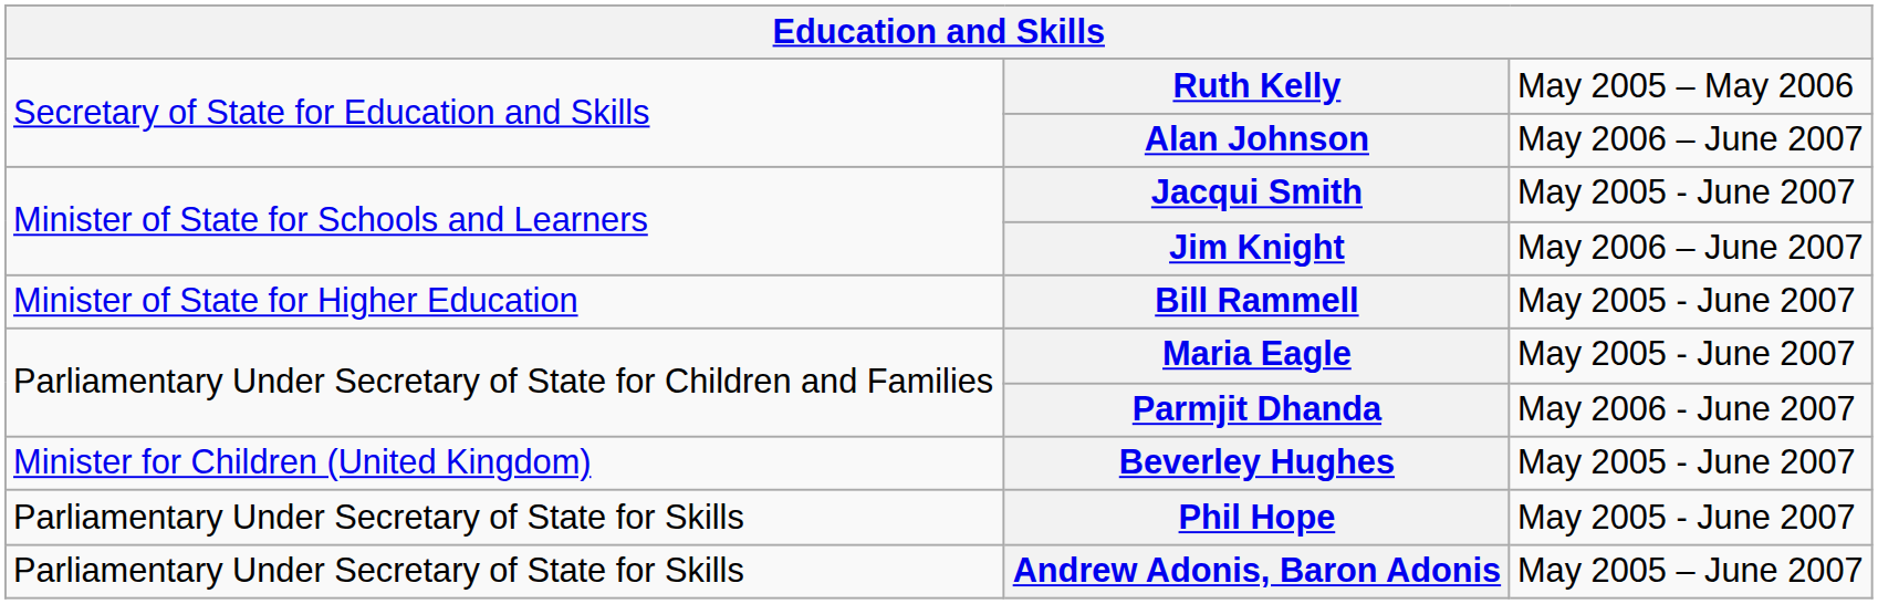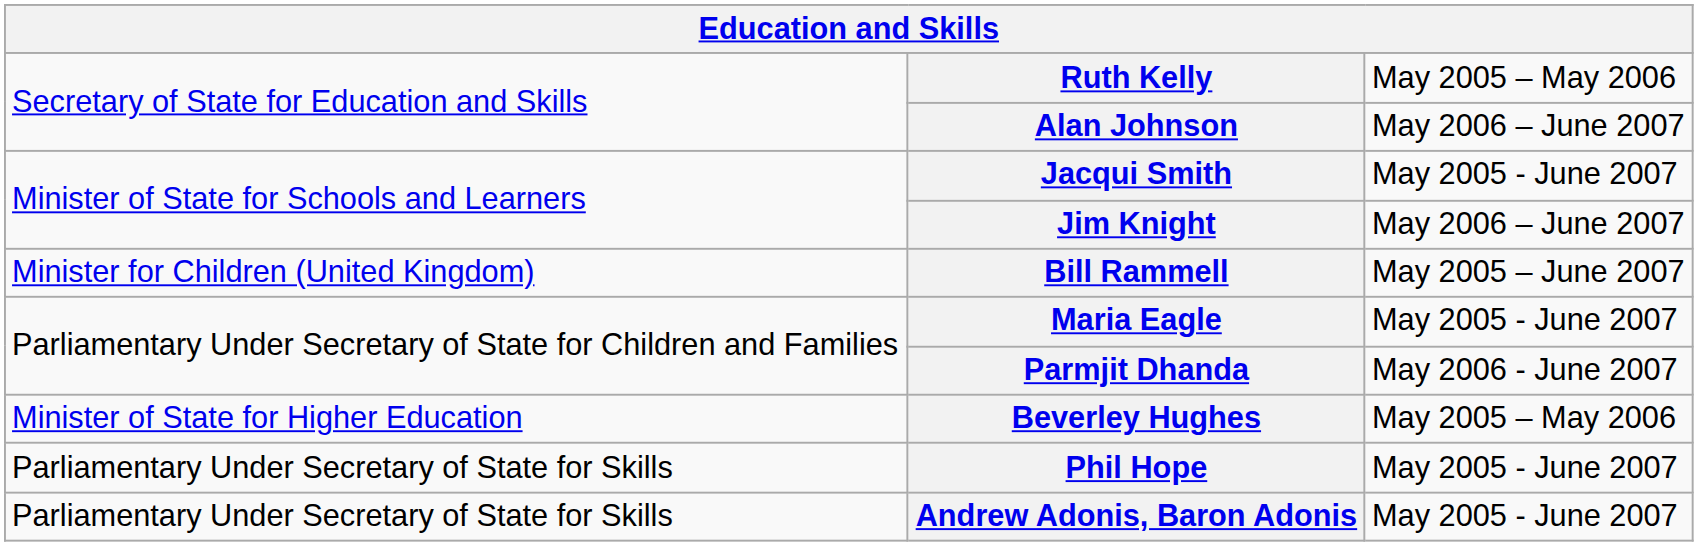Bill Rammell | column 1: Minister of State for Higher Education -> Minister for Children (United Kingdom)
Bill Rammell | column 3: May 2005 - June 2007 -> May 2005 – June 2007
Beverley Hughes | column 1: Minister for Children (United Kingdom) -> Minister of State for Higher Education
Beverley Hughes | column 3: May 2005 - June 2007 -> May 2005 – May 2006
Andrew Adonis, Baron Adonis | column 3: May 2005 – June 2007 -> May 2005 - June 2007
